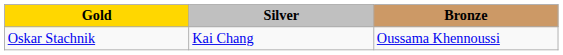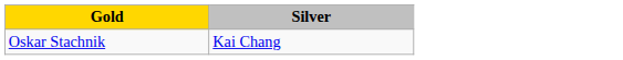- column: Bronze | Oussama Khennoussi
